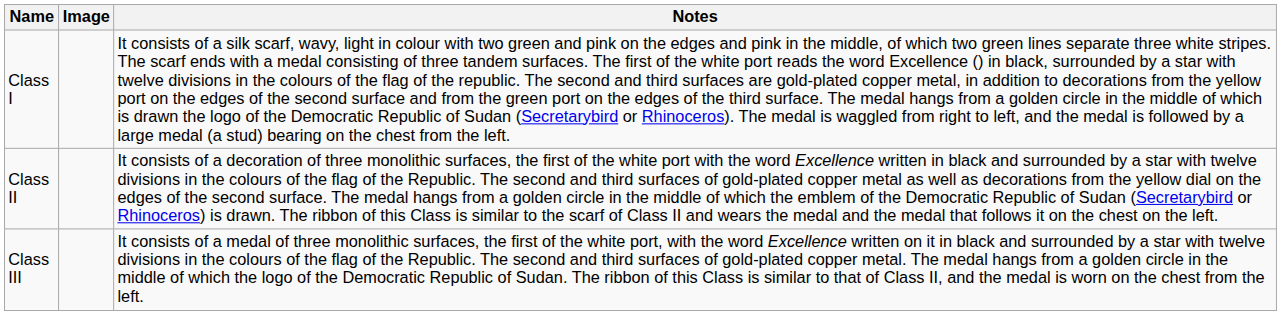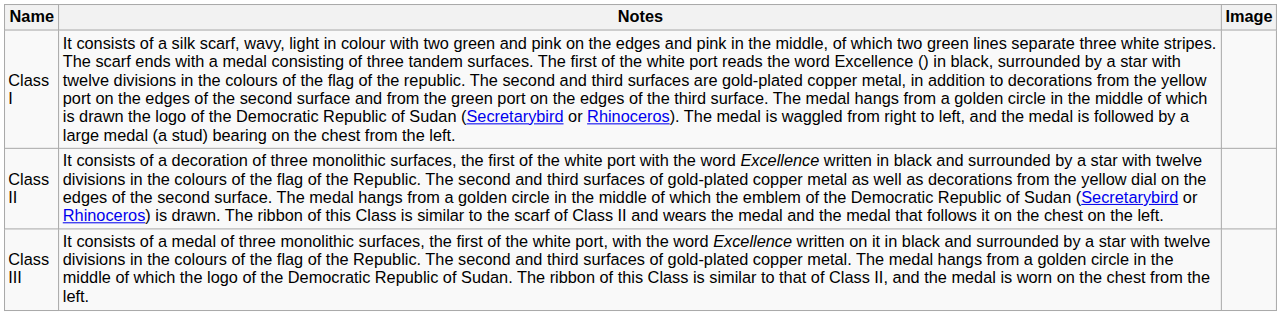columns swapped: Image <-> Notes
